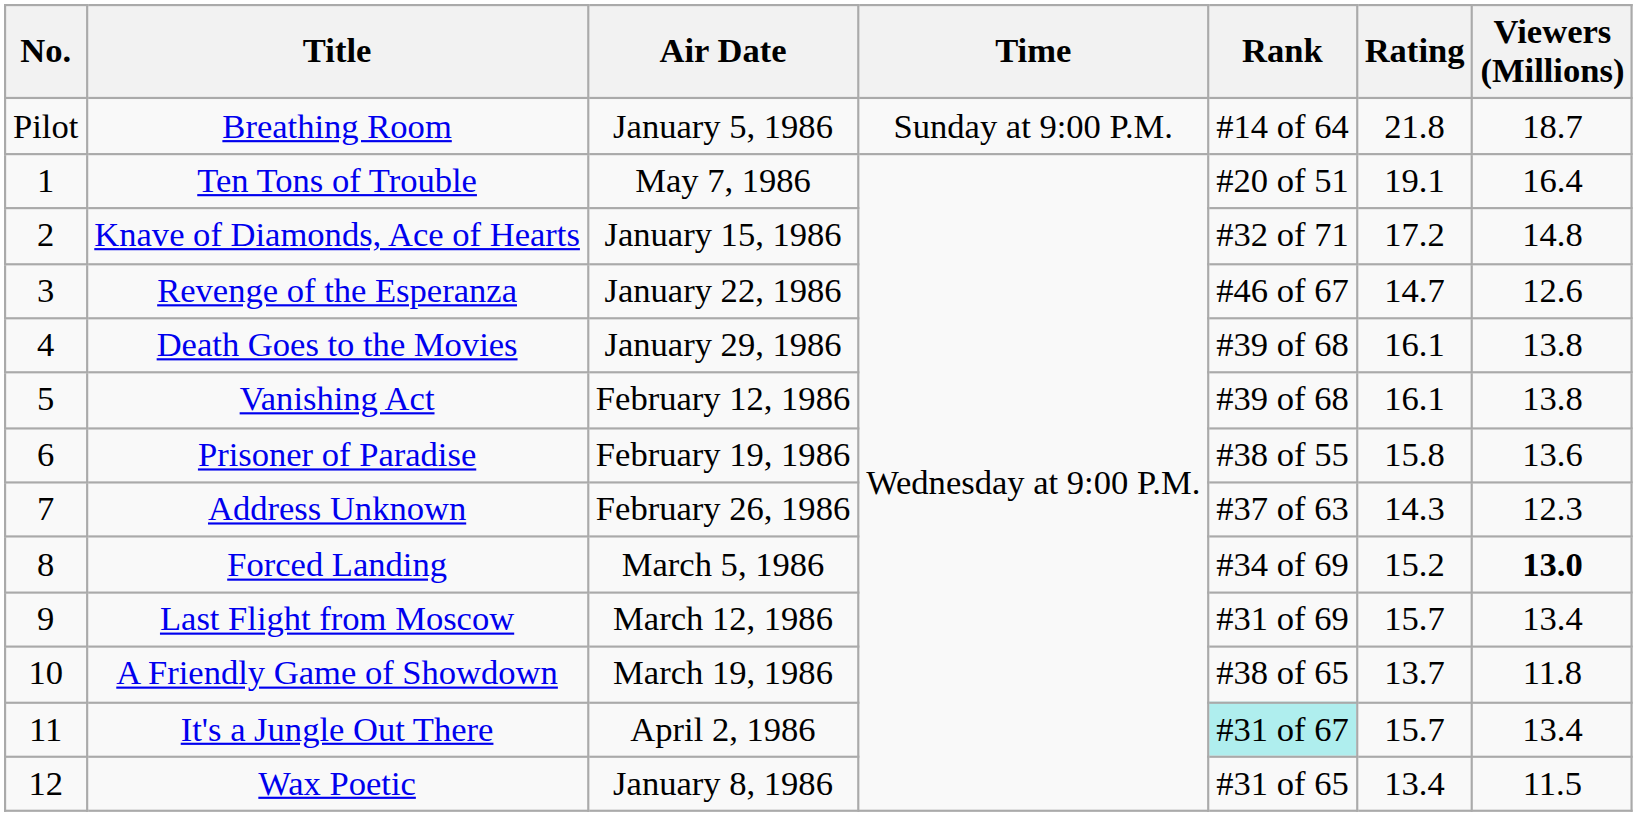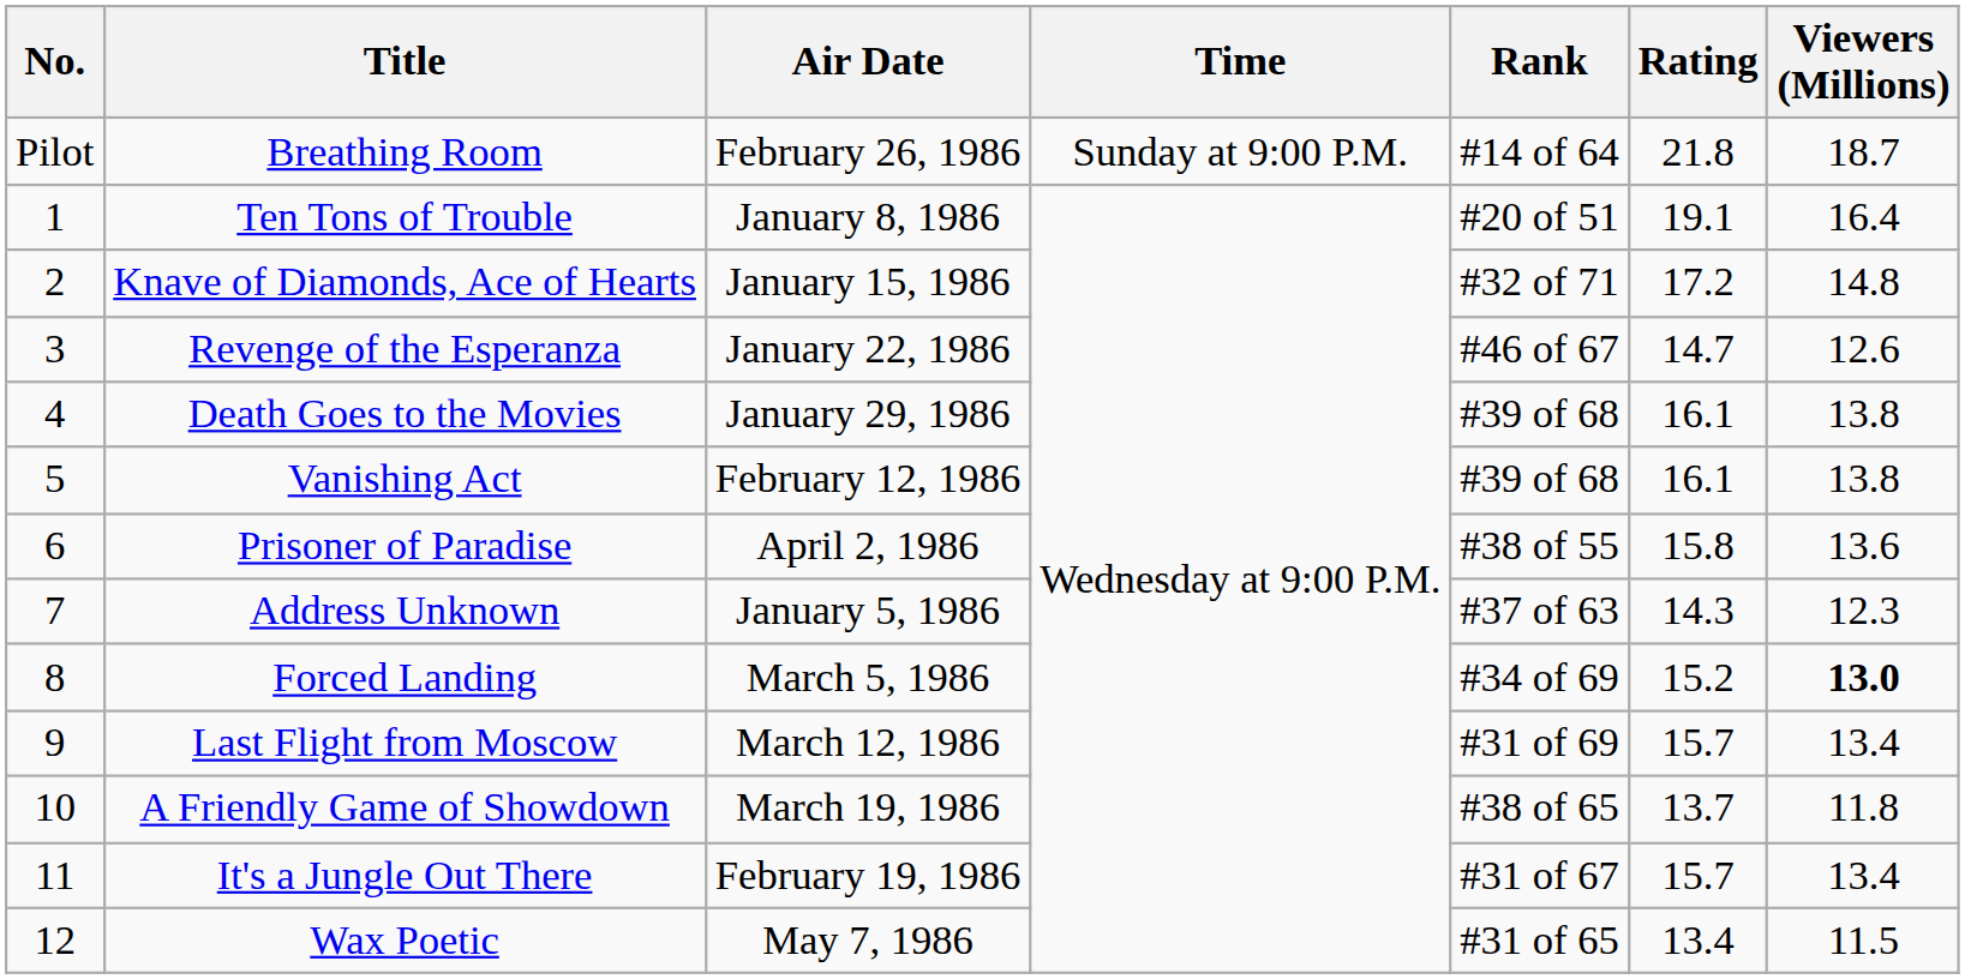Breathing Room | Air Date: January 5, 1986 -> February 26, 1986
Ten Tons of Trouble | Air Date: May 7, 1986 -> January 8, 1986
Prisoner of Paradise | Air Date: February 19, 1986 -> April 2, 1986
Address Unknown | Air Date: February 26, 1986 -> January 5, 1986
It's a Jungle Out There | Air Date: April 2, 1986 -> February 19, 1986
It's a Jungle Out There | Rank: paleturquoise background -> no background
Wax Poetic | Air Date: January 8, 1986 -> May 7, 1986
